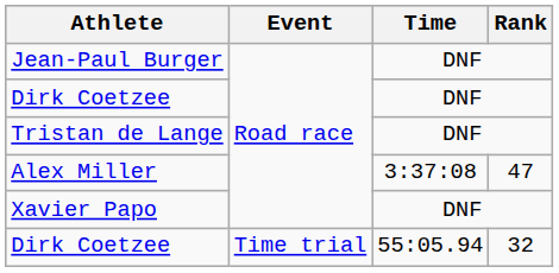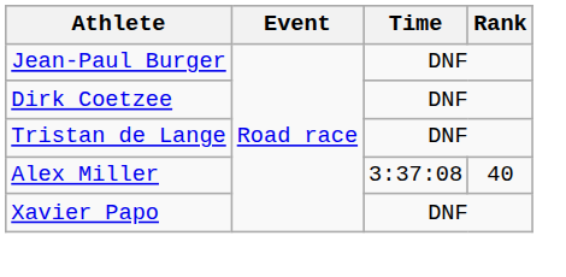Alex Miller | Rank: 47 -> 40
- row: Dirk Coetzee | Time trial | 55:05.94 | 32
